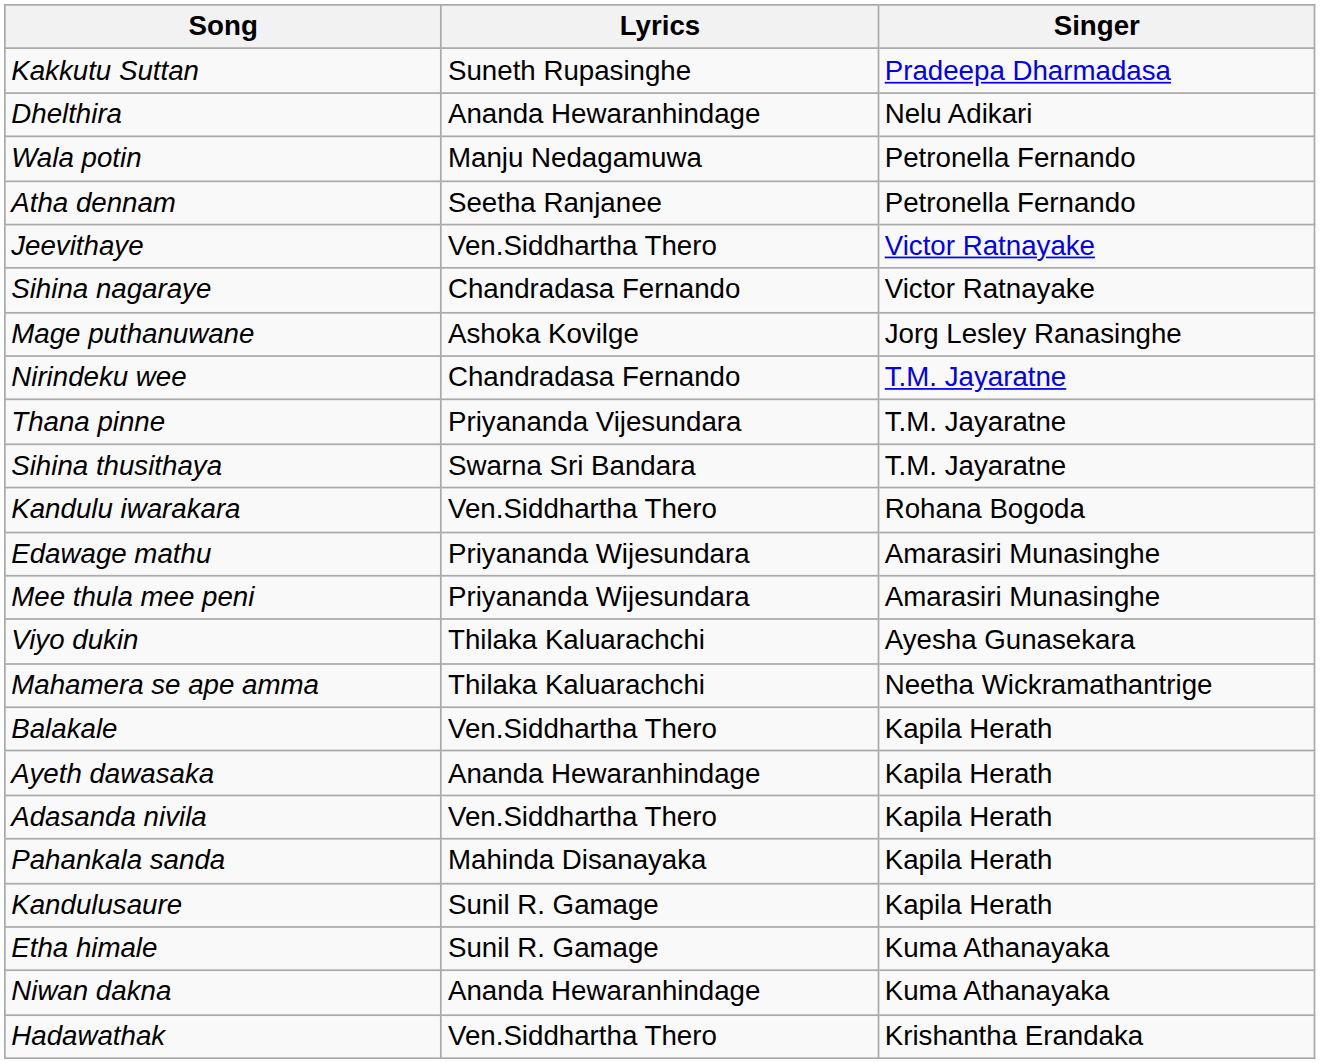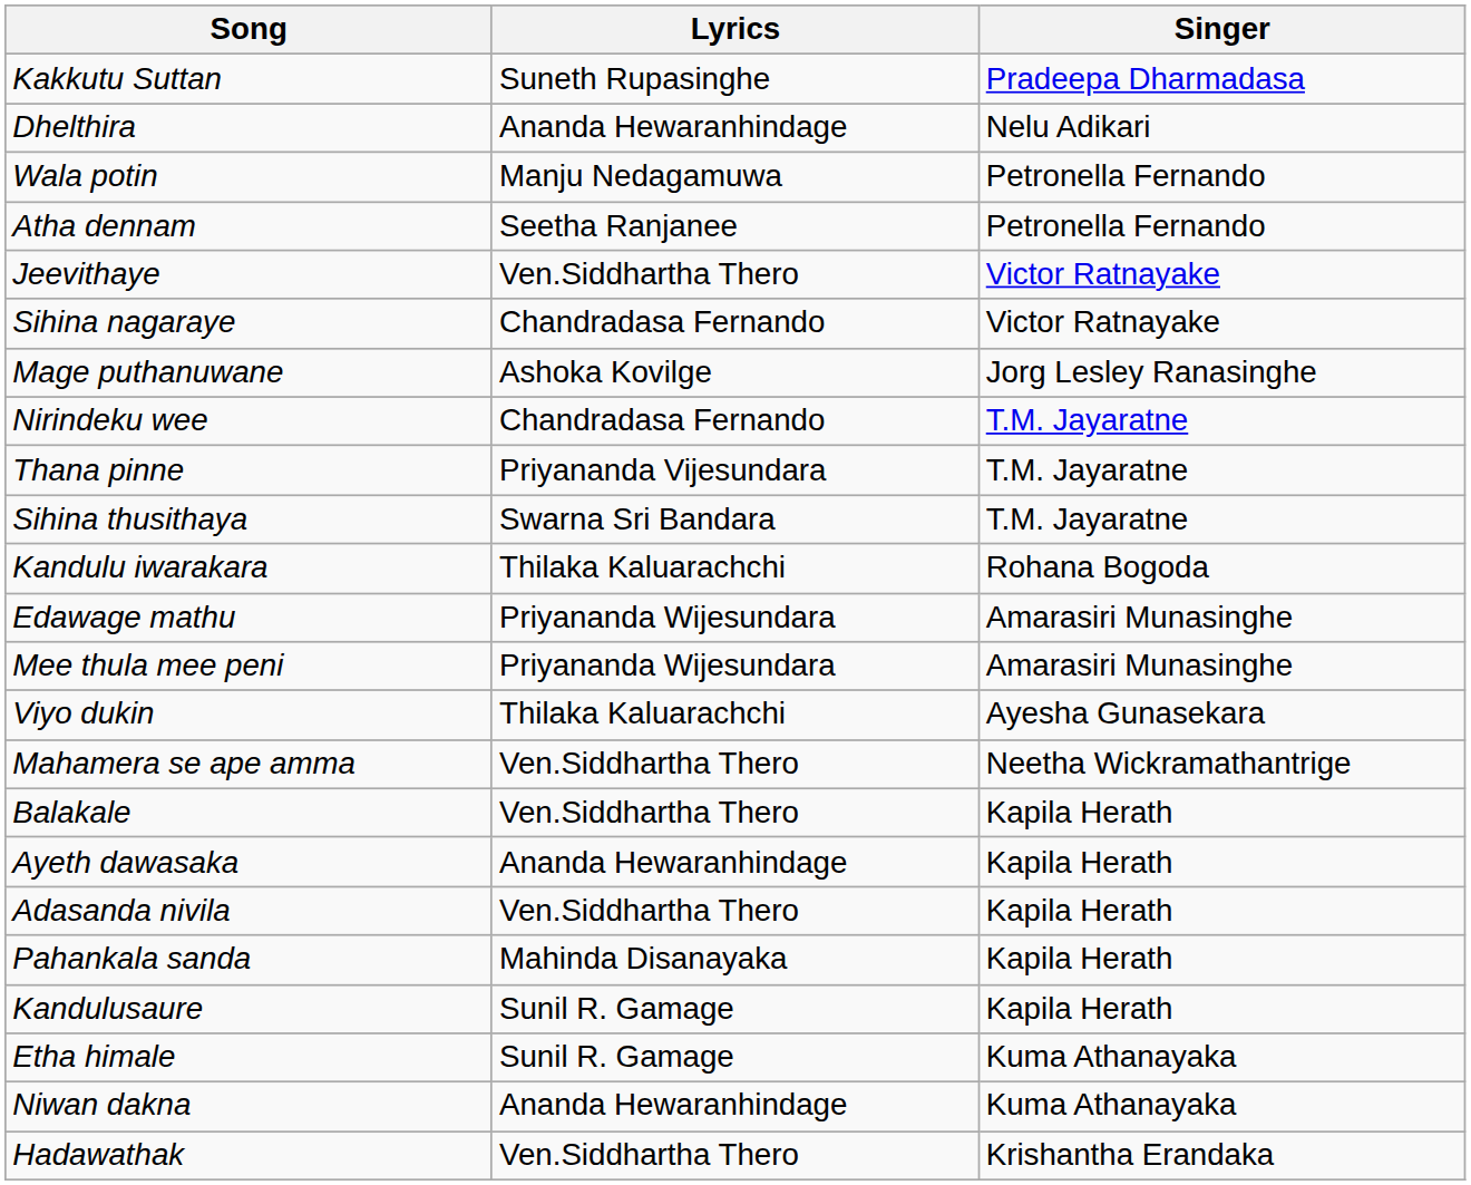Kandulu iwarakara | Lyrics: Ven.Siddhartha Thero -> Thilaka Kaluarachchi
Mahamera se ape amma | Lyrics: Thilaka Kaluarachchi -> Ven.Siddhartha Thero
